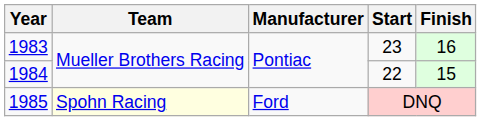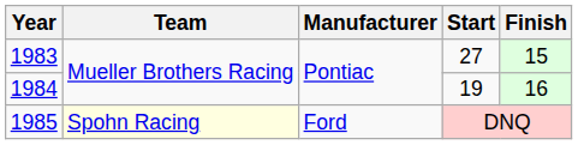1983 | Start: 23 -> 27
1983 | Finish: 16 -> 15
1984 | Start: 22 -> 19
1984 | Finish: 15 -> 16
